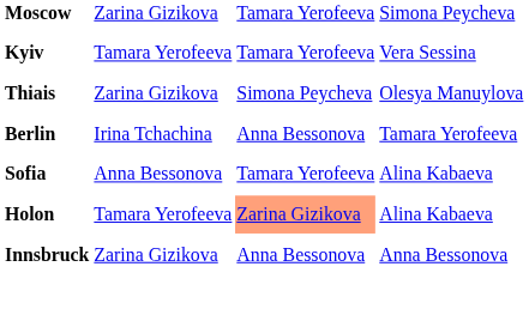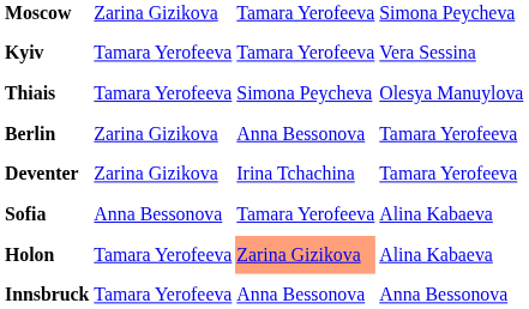Thiais | column 2: Zarina Gizikova -> Tamara Yerofeeva
Berlin | column 2: Irina Tchachina -> Zarina Gizikova
+ row: Deventer | Zarina Gizikova | Irina Tchachina | Tamara Yerofeeva
Innsbruck | column 2: Zarina Gizikova -> Tamara Yerofeeva
